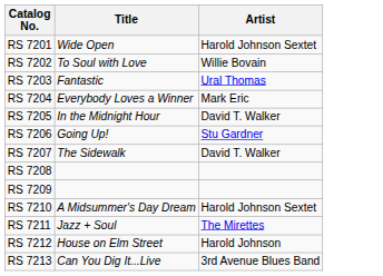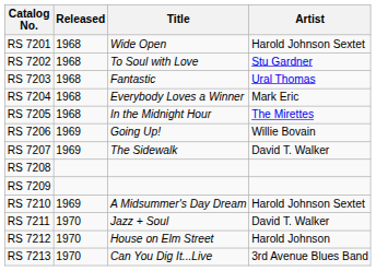+ column: Released | 1968 | 1968 | 1968 | 1968 | 1968 | 1969 | 1969 | 1969 | 1970 | 1970 | 1970
RS 7202 | Artist: Willie Bovain -> Stu Gardner
RS 7205 | Artist: David T. Walker -> The Mirettes
RS 7206 | Artist: Stu Gardner -> Willie Bovain
RS 7211 | Artist: The Mirettes -> David T. Walker
